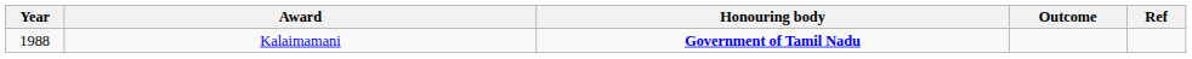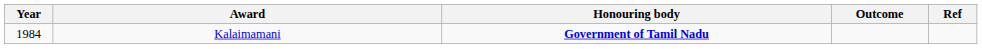Kalaimamani | Year: 1988 -> 1984
